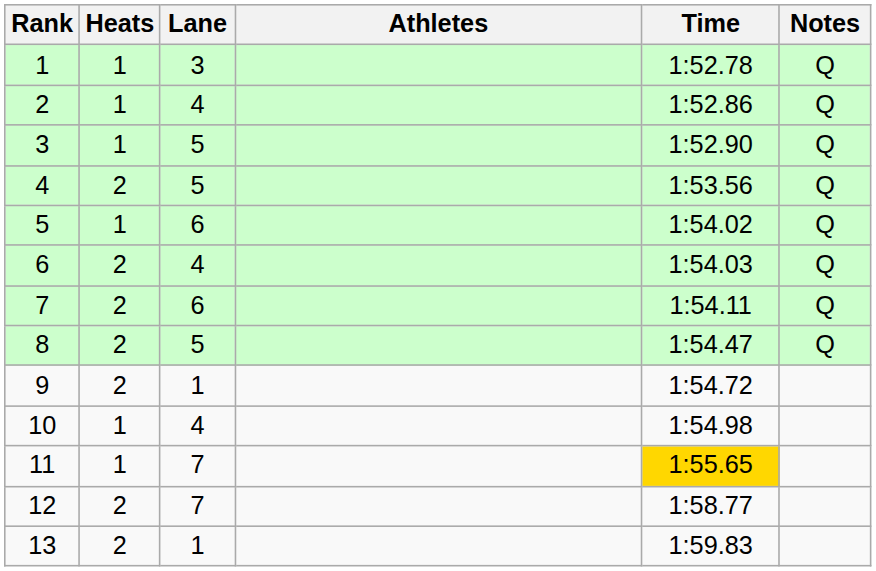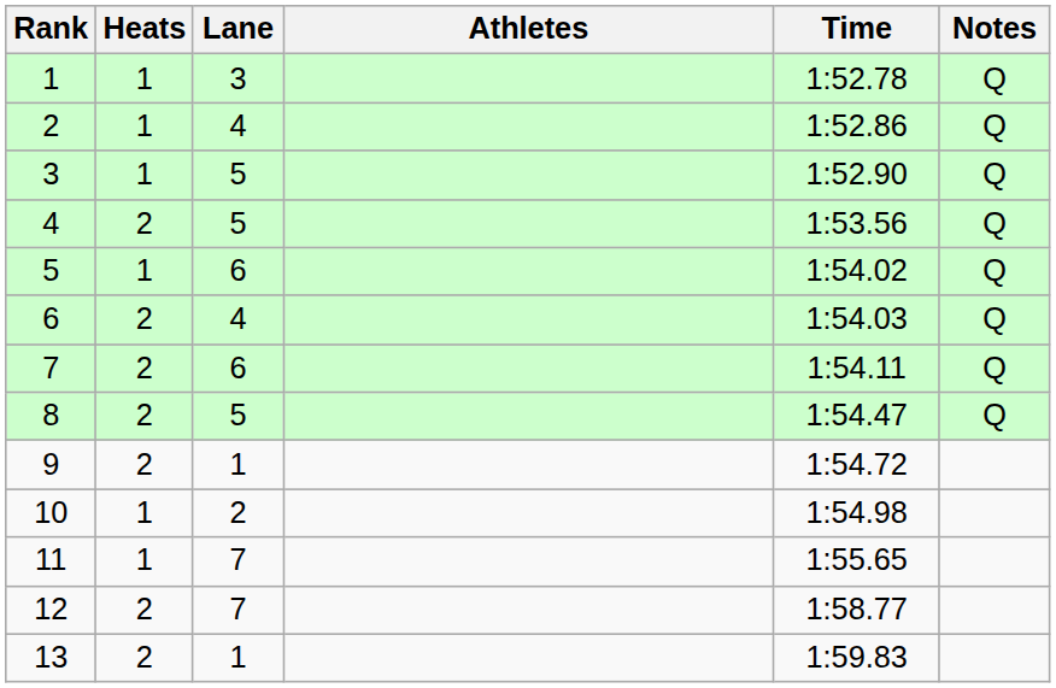10 | Lane: 4 -> 2
11 | Time: gold background -> no background
